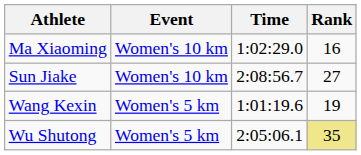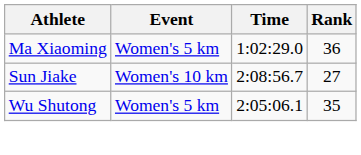Ma Xiaoming | Event: Women's 10 km -> Women's 5 km
Ma Xiaoming | Rank: 16 -> 36
- row: Wang Kexin | Women's 5 km | 1:01:19.6 | 19
Wu Shutong | Rank: khaki background -> no background
